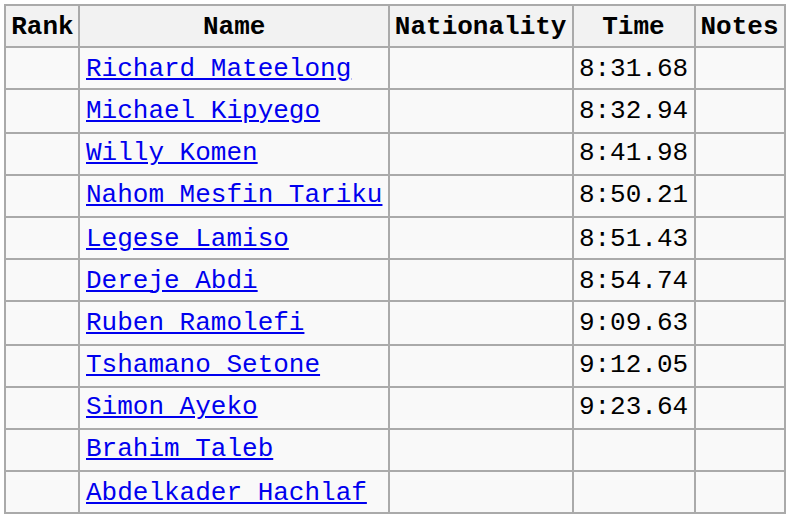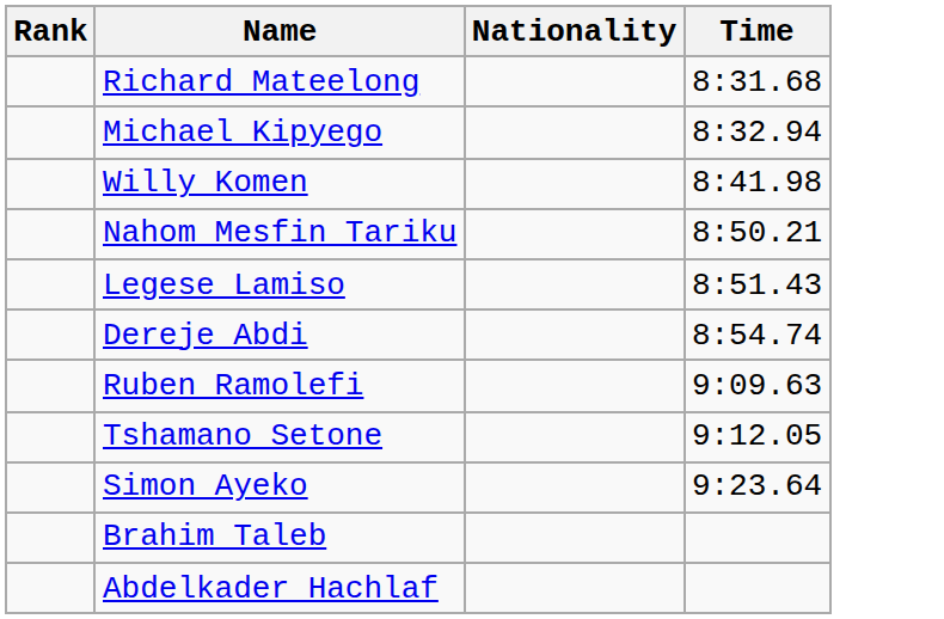- column: Notes
